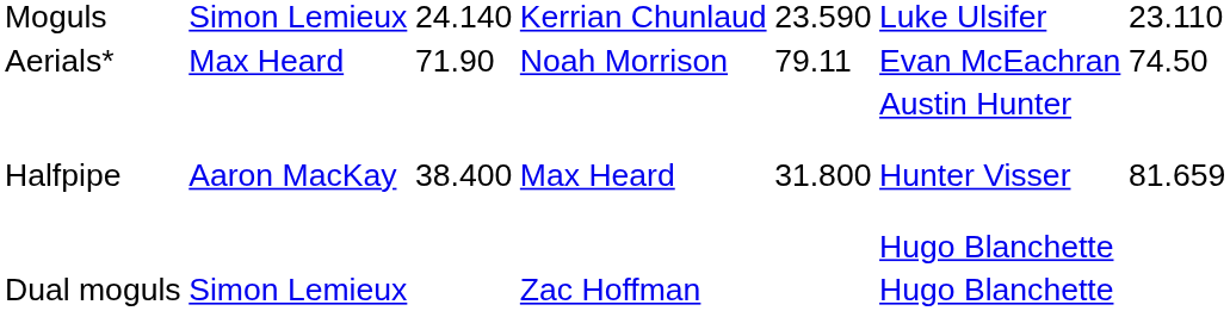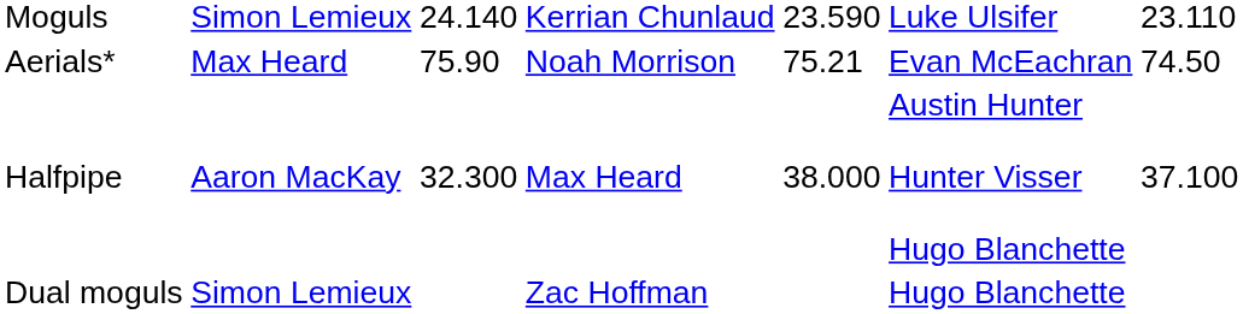Aerials* | column 3: 71.90 -> 75.90
Aerials* | column 5: 79.11 -> 75.21
Halfpipe | column 3: 38.400 -> 32.300
Halfpipe | column 5: 31.800 -> 38.000
Halfpipe | column 7: 81.659 -> 37.100
